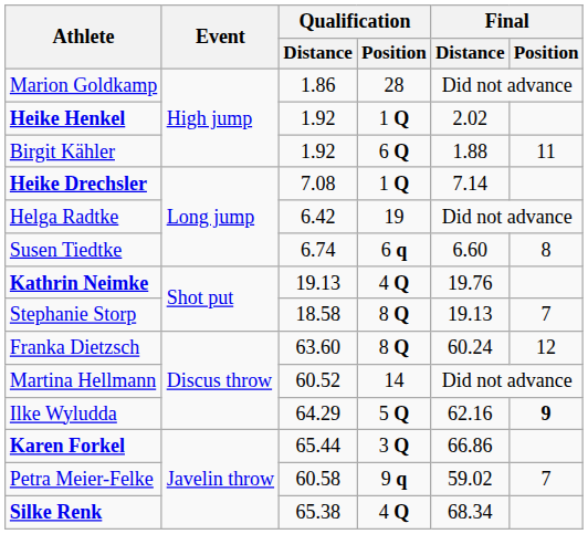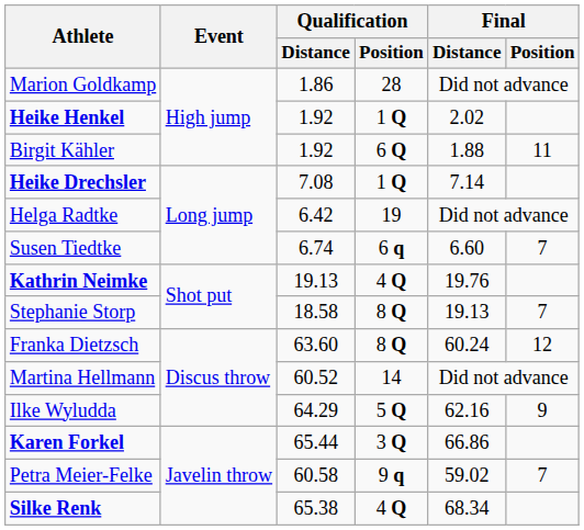Susen Tiedtke | Final / Position: 8 -> 7
Ilke Wyludda | Final / Position: bold -> normal
